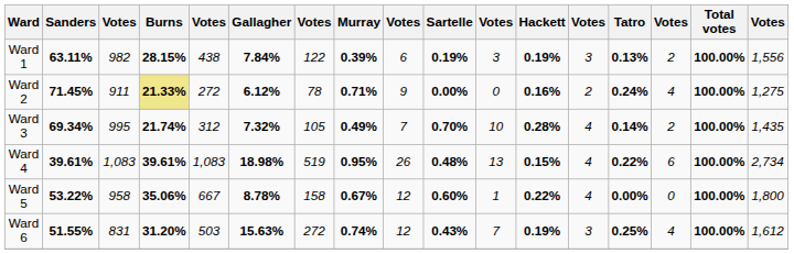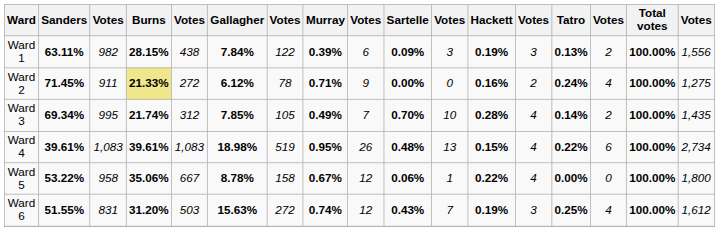Ward 1 | Sartelle: 0.19% -> 0.09%
Ward 3 | Gallagher: 7.32% -> 7.85%
Ward 5 | Sartelle: 0.60% -> 0.06%
